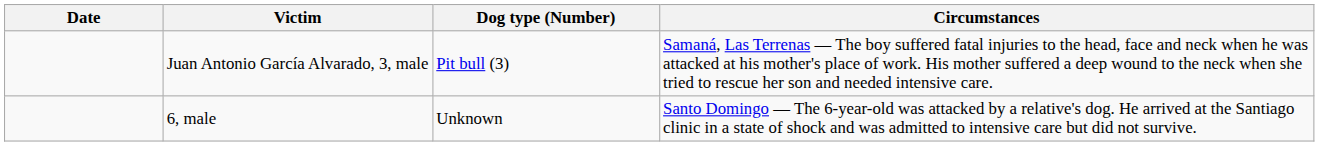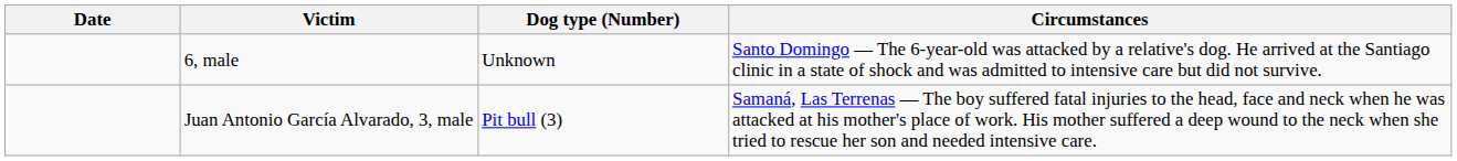rows swapped: 6, male <-> Juan Antonio García Alvarado, 3, male
